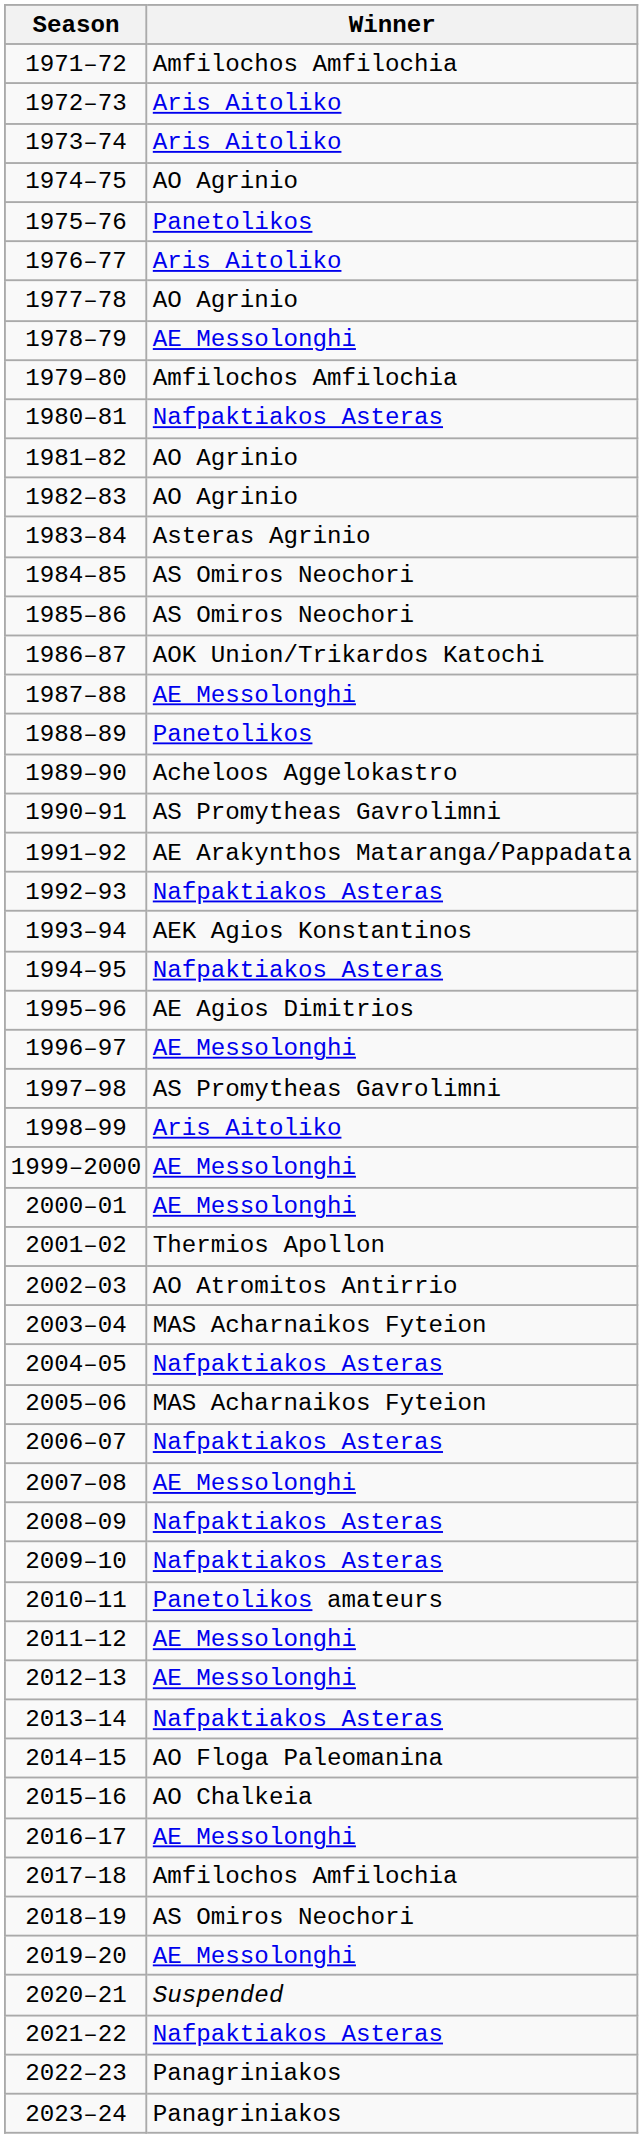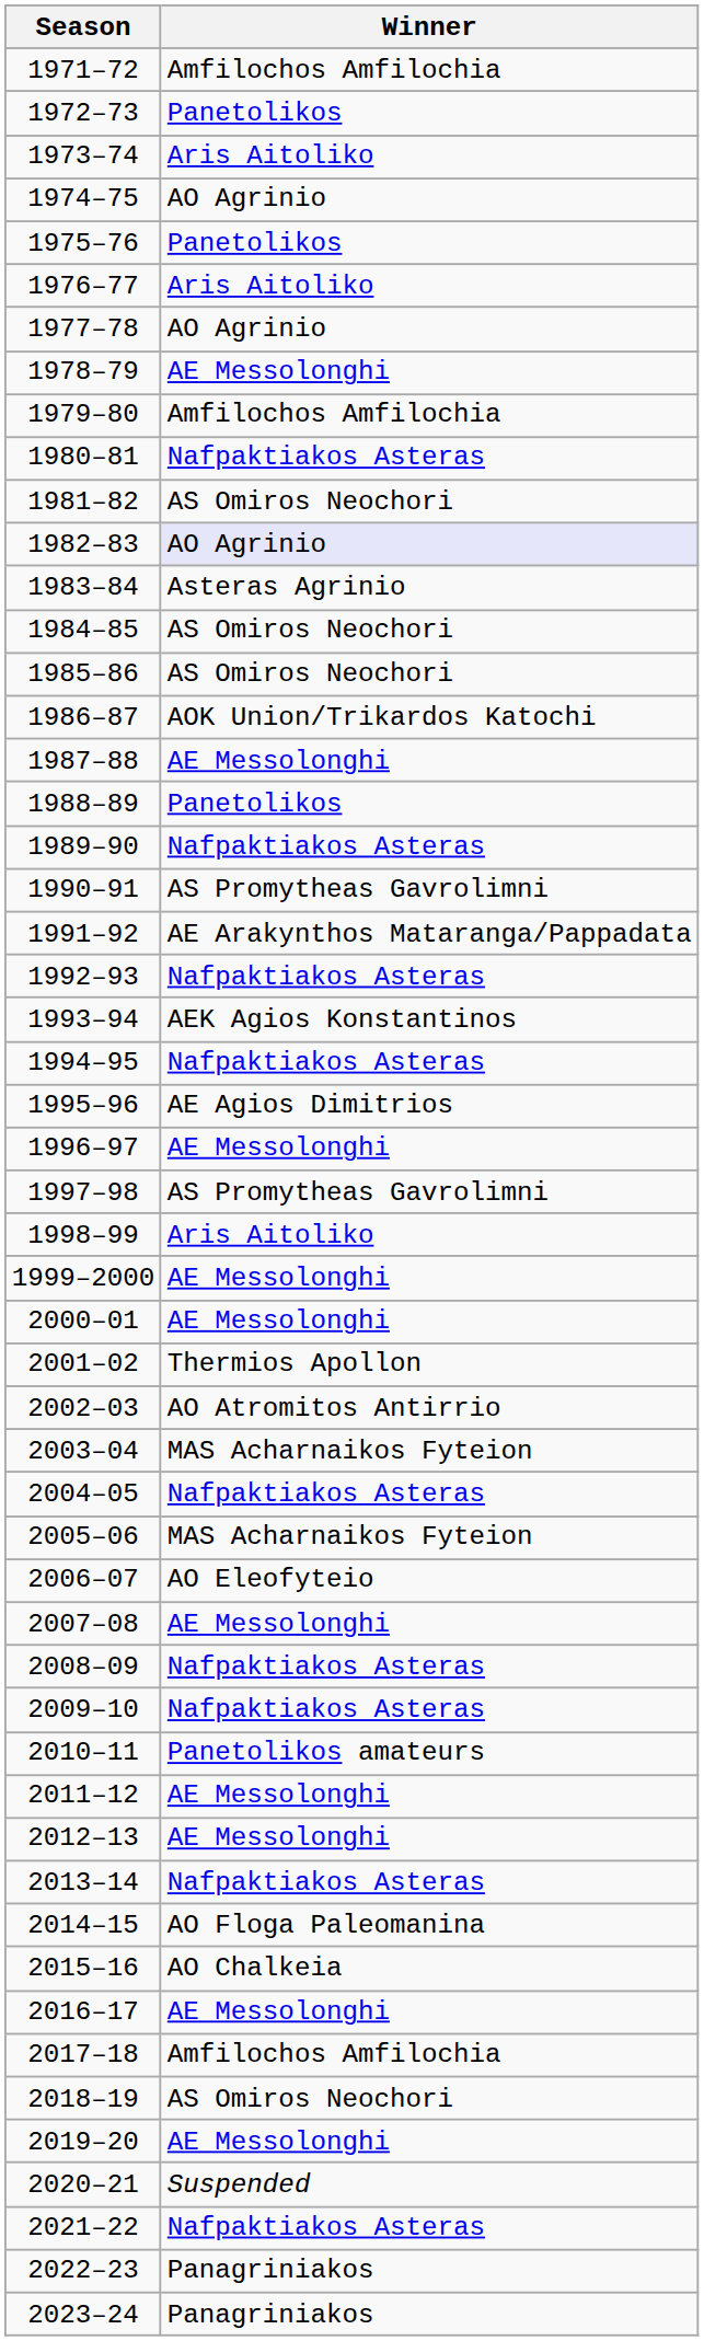1972–73 | Winner: Aris Aitoliko -> Panetolikos
1981–82 | Winner: AO Agrinio -> AS Omiros Neochori
1982–83 | Winner: no background -> lavender background
1989–90 | Winner: Acheloos Aggelokastro -> Nafpaktiakos Asteras
2006–07 | Winner: Nafpaktiakos Asteras -> AO Eleofyteio
